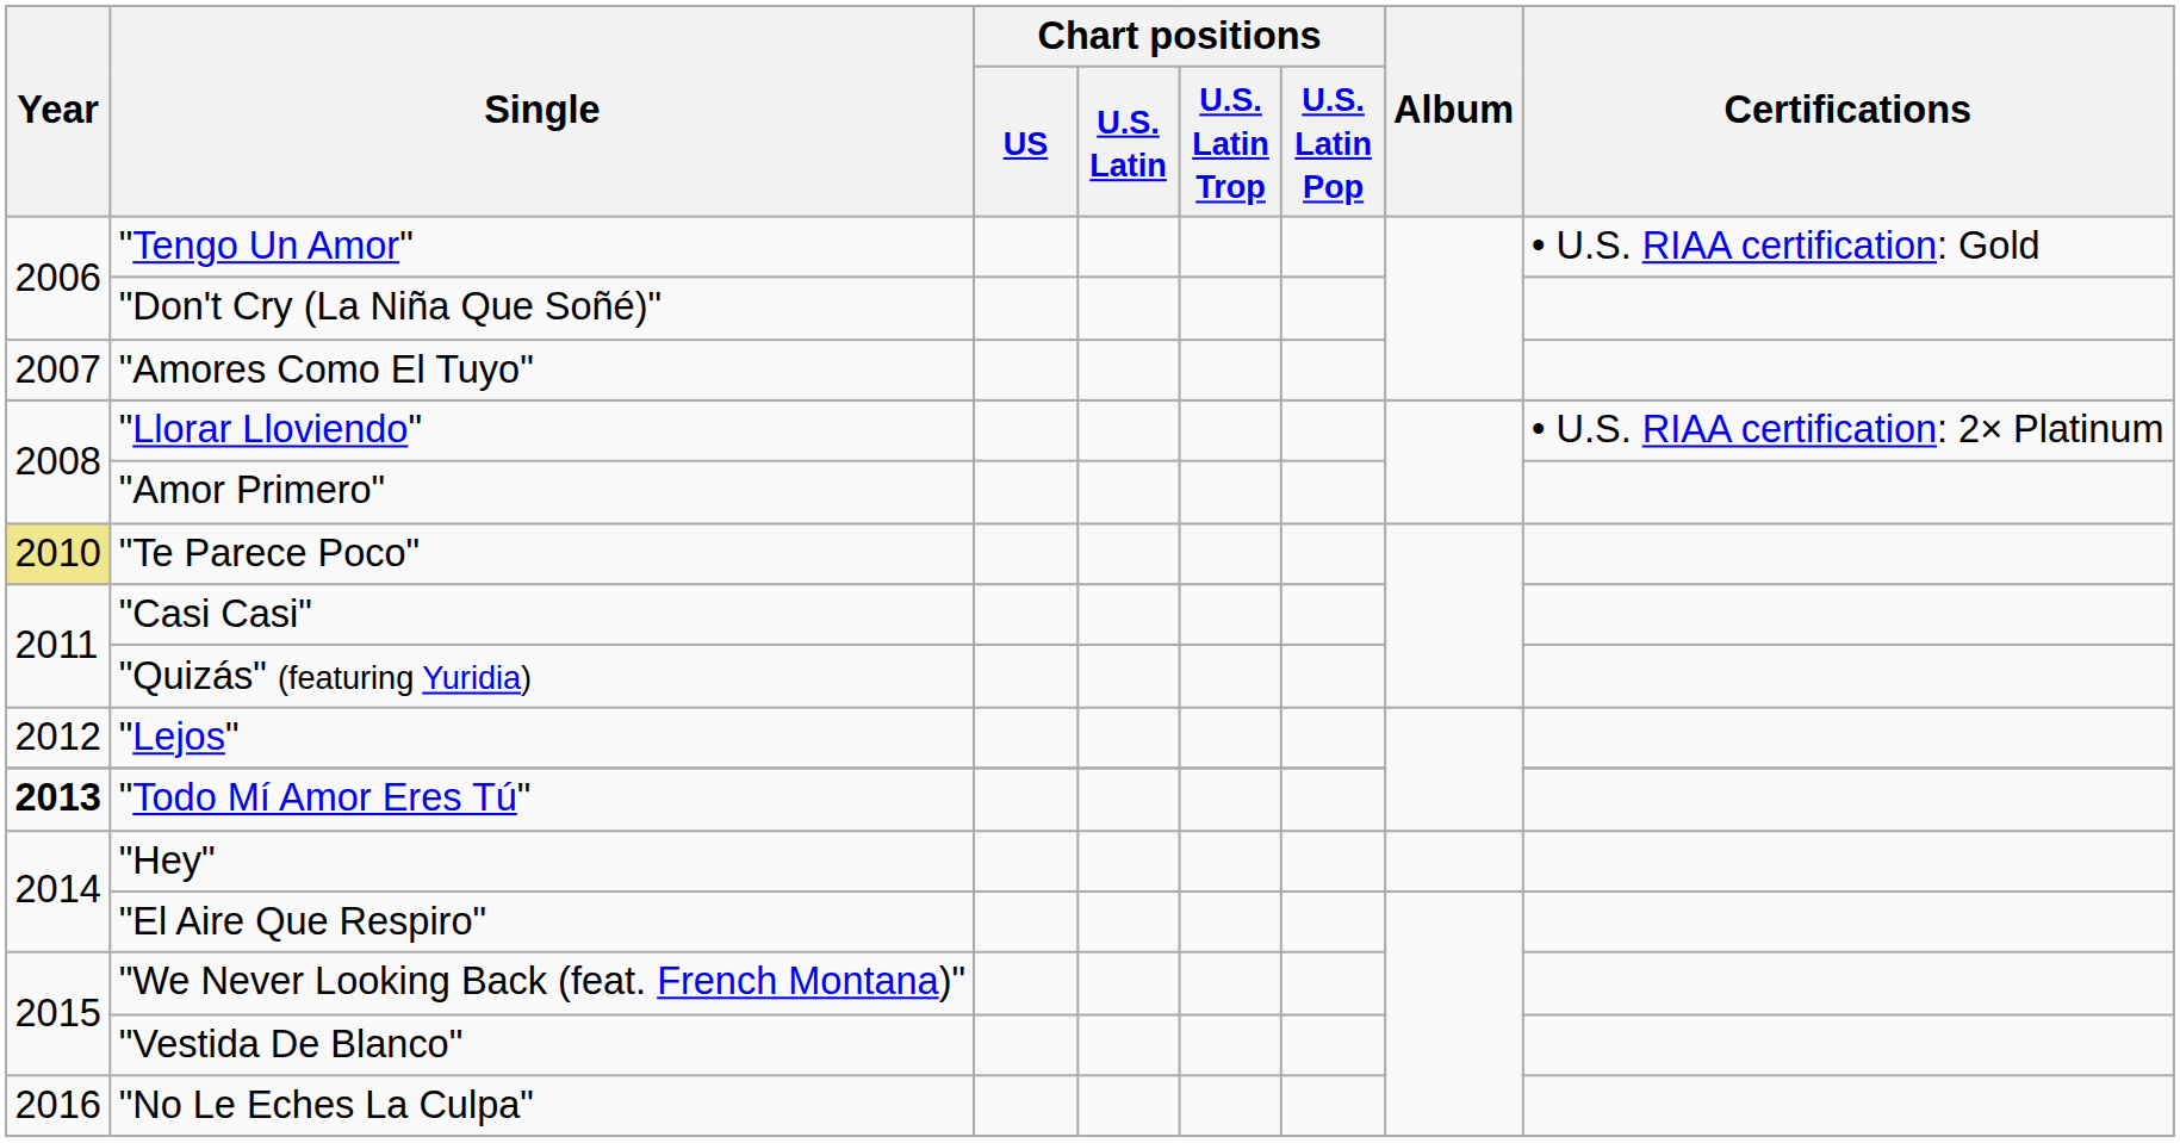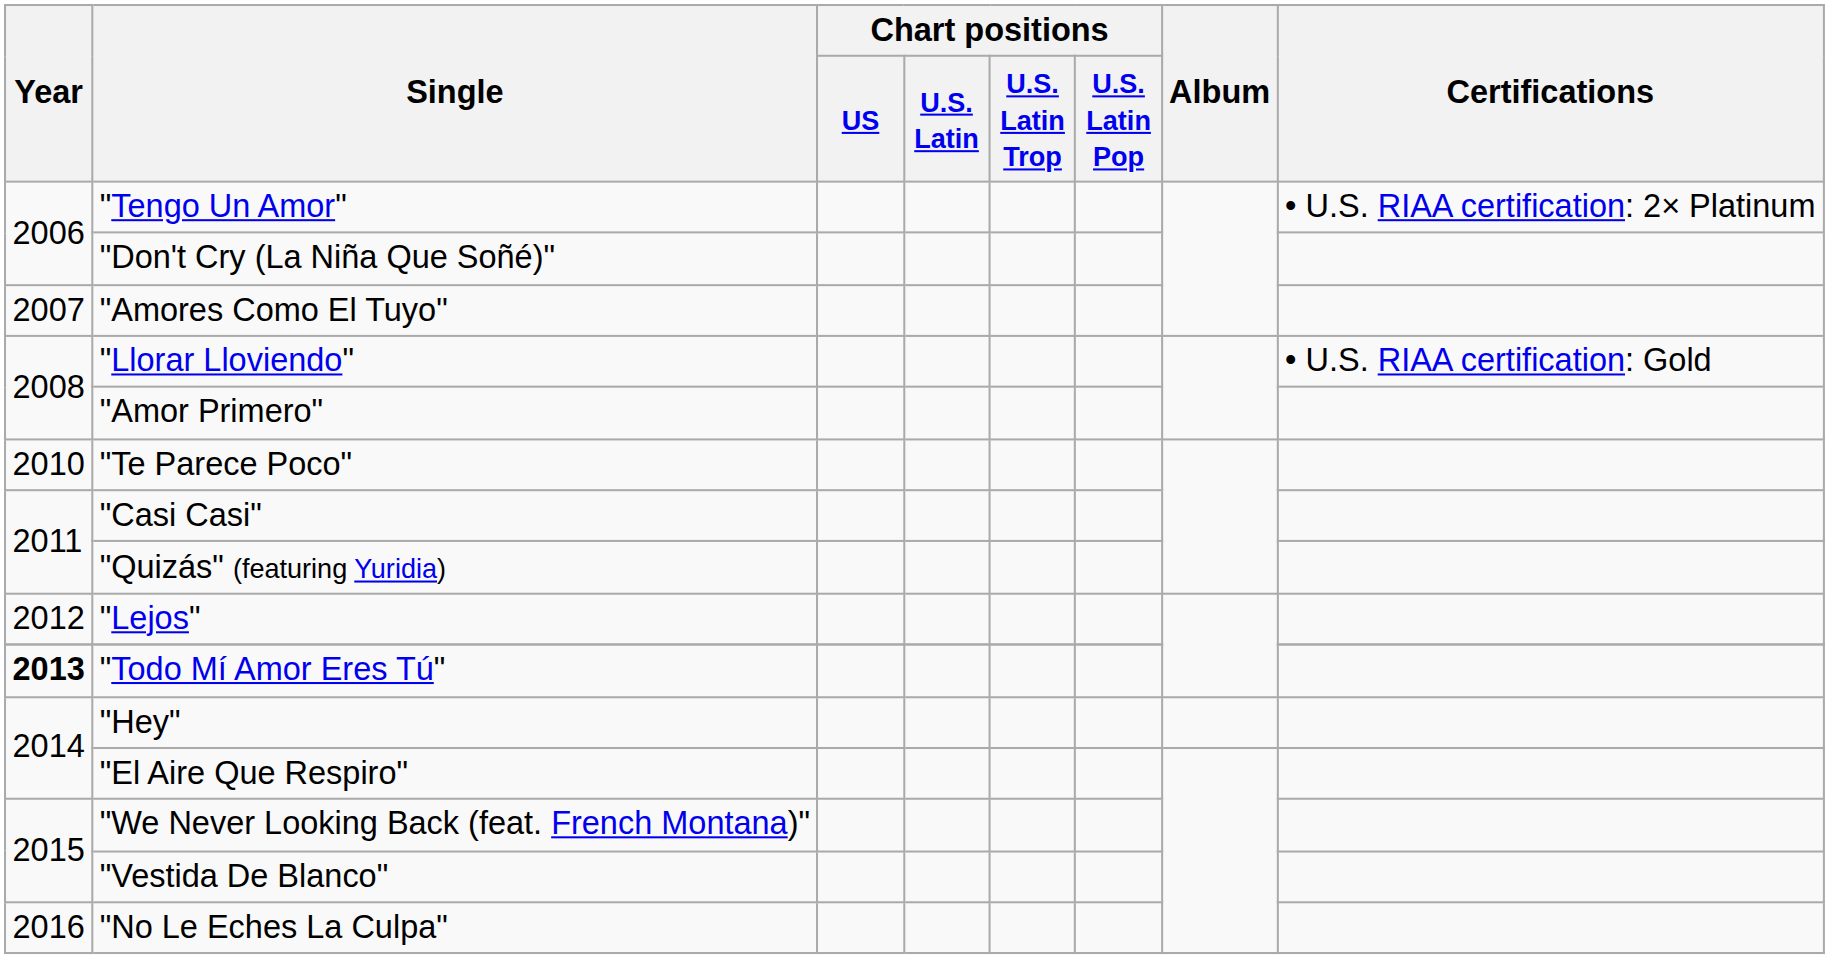"Tengo Un Amor" | Certifications: • U.S. RIAA certification: Gold -> • U.S. RIAA certification: 2× Platinum
"Llorar Lloviendo" | Certifications: • U.S. RIAA certification: 2× Platinum -> • U.S. RIAA certification: Gold
"Te Parece Poco" | Year: khaki background -> no background
